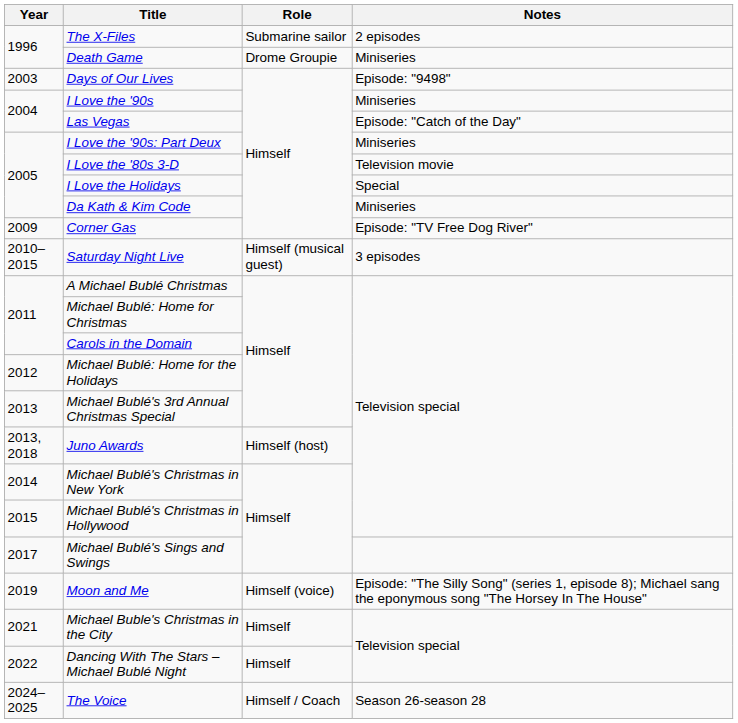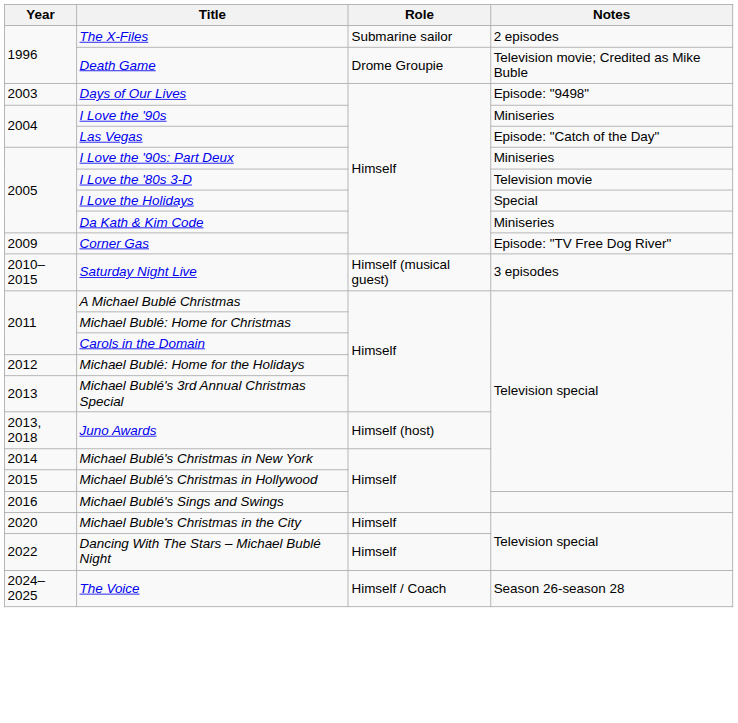Death Game | Notes: Miniseries -> Television movie; Credited as Mike Buble
Michael Bublé's Sings and Swings | Year: 2017 -> 2016
- row: 2019 | Moon and Me | Himself (voice) | Episode: "The Silly Song" (series 1, episode 8); Michael sang the eponymous song "The Horsey In The House"
Michael Buble's Christmas in the City | Year: 2021 -> 2020
